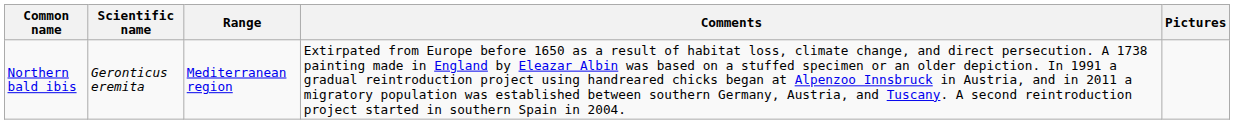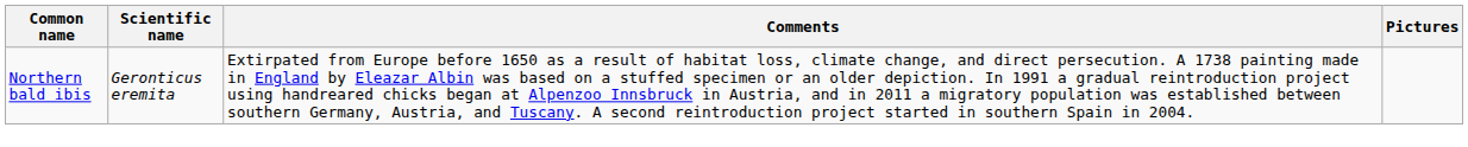- column: Range | Mediterranean region
